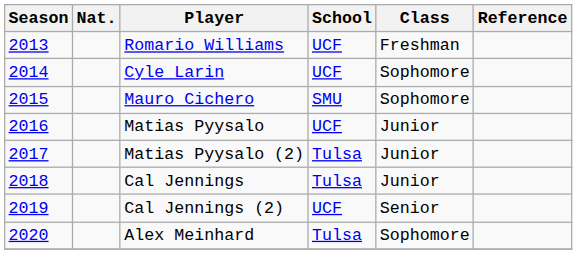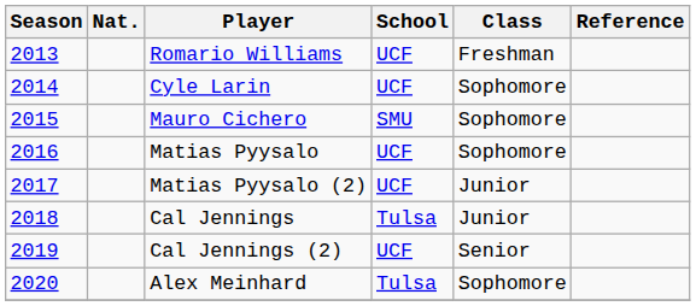Matias Pyysalo | Class: Junior -> Sophomore
Matias Pyysalo (2) | School: Tulsa -> UCF
